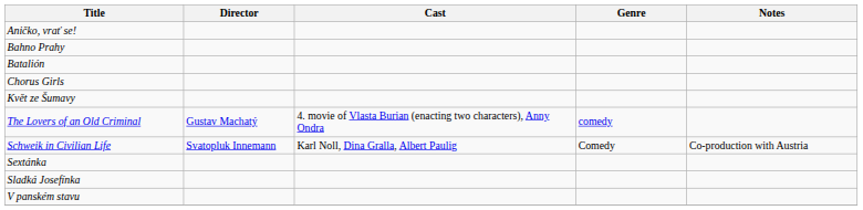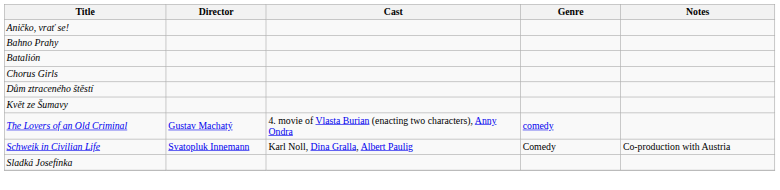+ row: Dům ztraceného štěstí
- row: Sextánka
- row: V panském stavu
